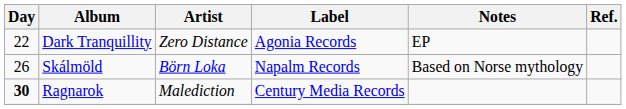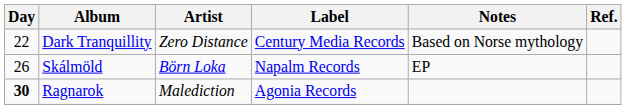Dark Tranquillity | Label: Agonia Records -> Century Media Records
Dark Tranquillity | Notes: EP -> Based on Norse mythology
Skálmöld | Notes: Based on Norse mythology -> EP
Ragnarok | Label: Century Media Records -> Agonia Records
